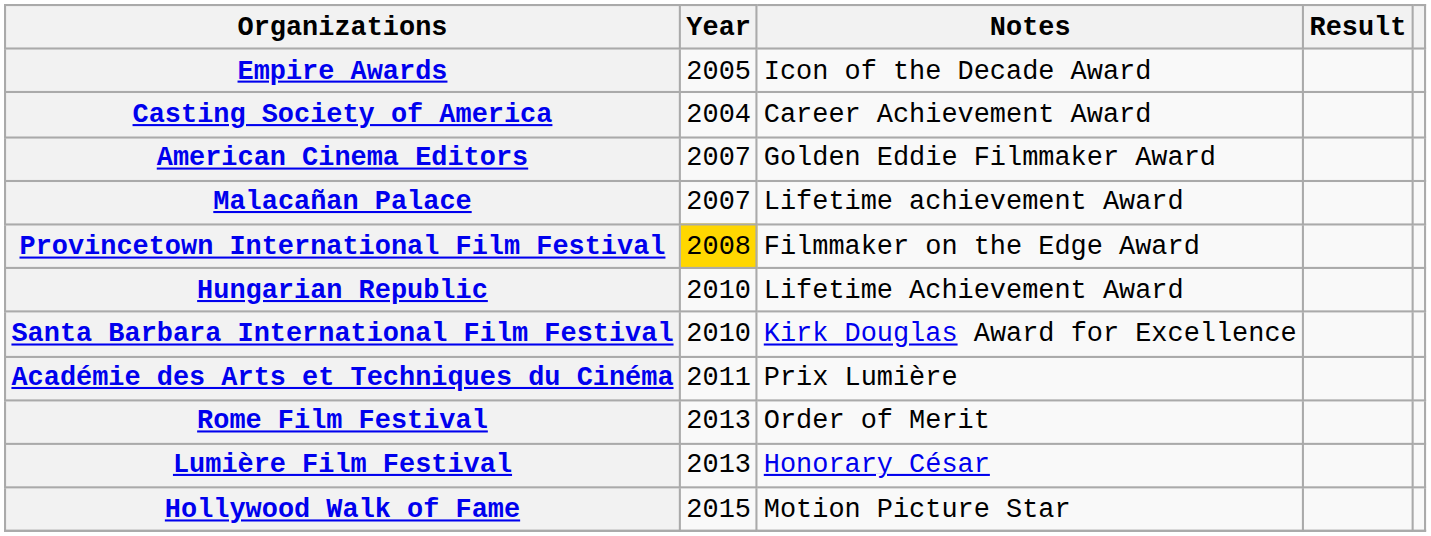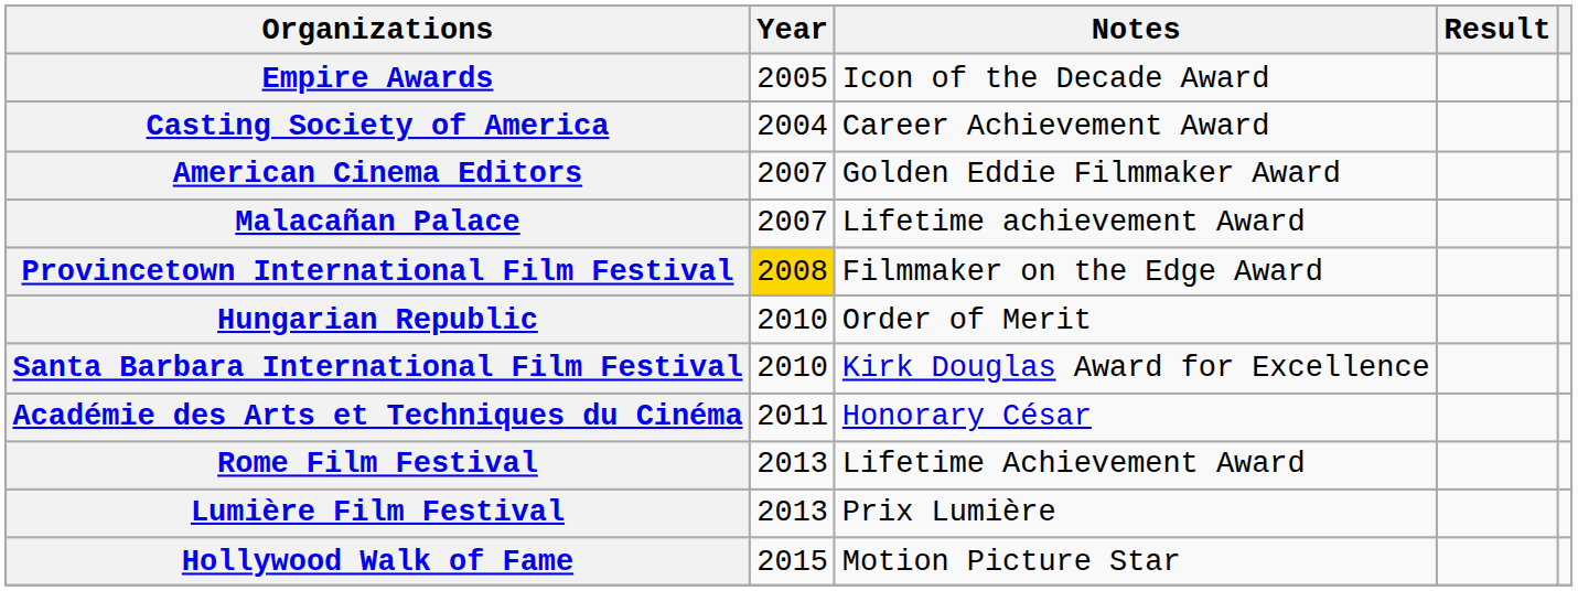Hungarian Republic | Notes: Lifetime Achievement Award -> Order of Merit
Académie des Arts et Techniques du Cinéma | Notes: Prix Lumière -> Honorary César
Rome Film Festival | Notes: Order of Merit -> Lifetime Achievement Award
Lumière Film Festival | Notes: Honorary César -> Prix Lumière
